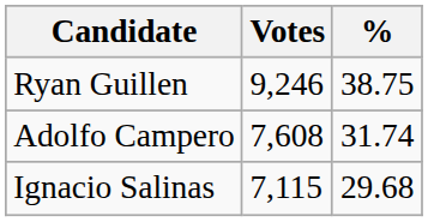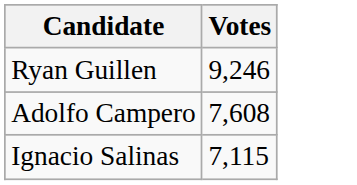- column: % | 38.75 | 31.74 | 29.68
